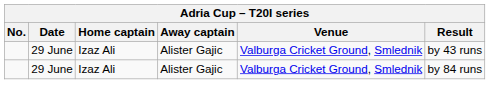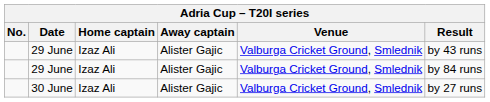+ row: 30 June | Izaz Ali | Alister Gajic | Valburga Cricket Ground, Smlednik | by 27 runs
